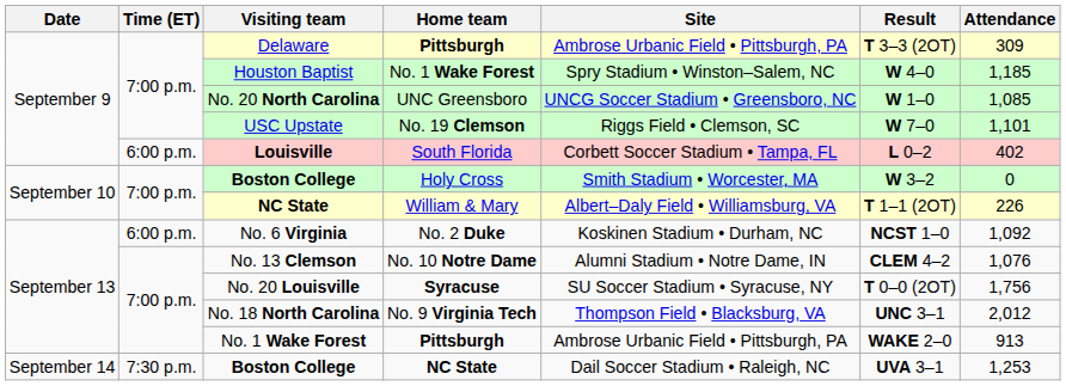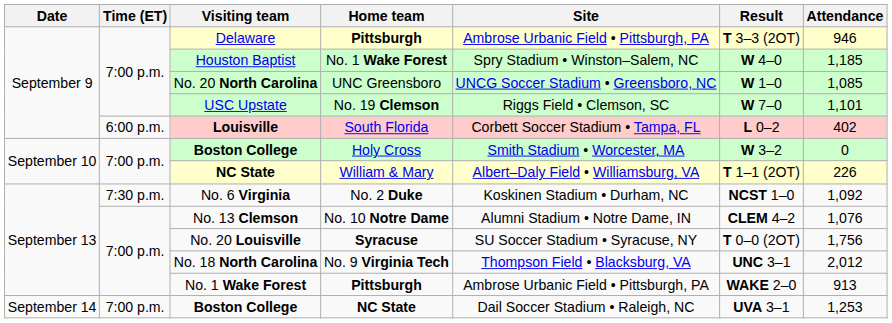Delaware | Attendance: 309 -> 946
No. 6 Virginia | Time (ET): 6:00 p.m. -> 7:30 p.m.
Boston College / NC State | Time (ET): 7:30 p.m. -> 7:00 p.m.
